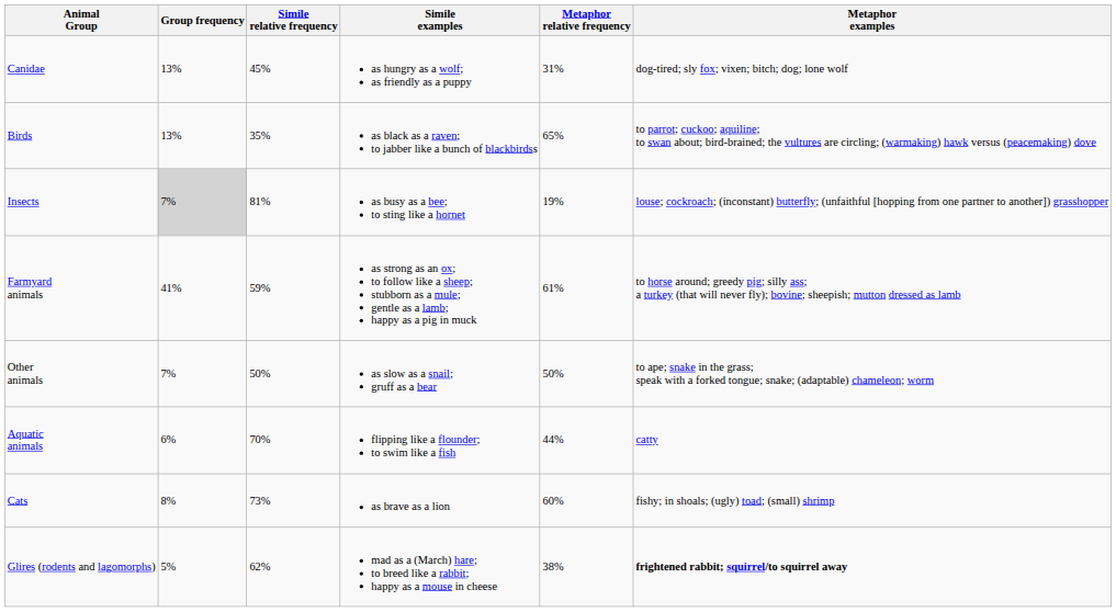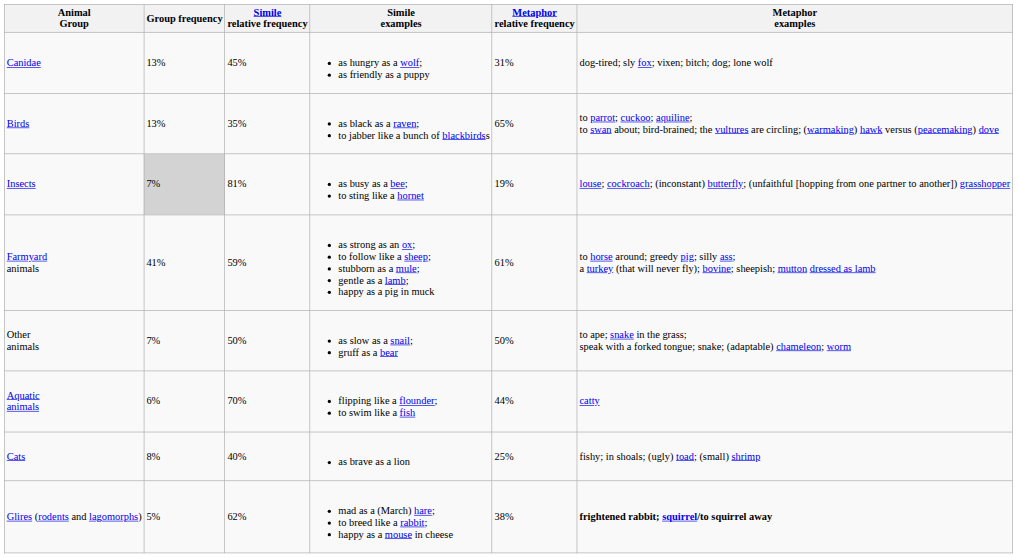Cats | Simile relative frequency: 73% -> 40%
Cats | Metaphor relative frequency: 60% -> 25%
